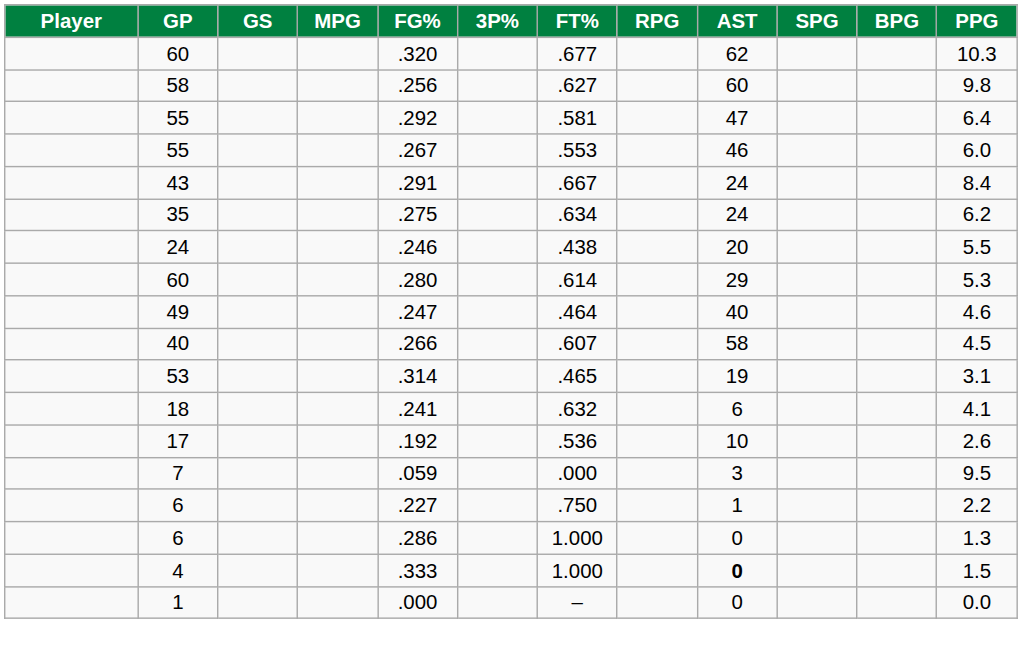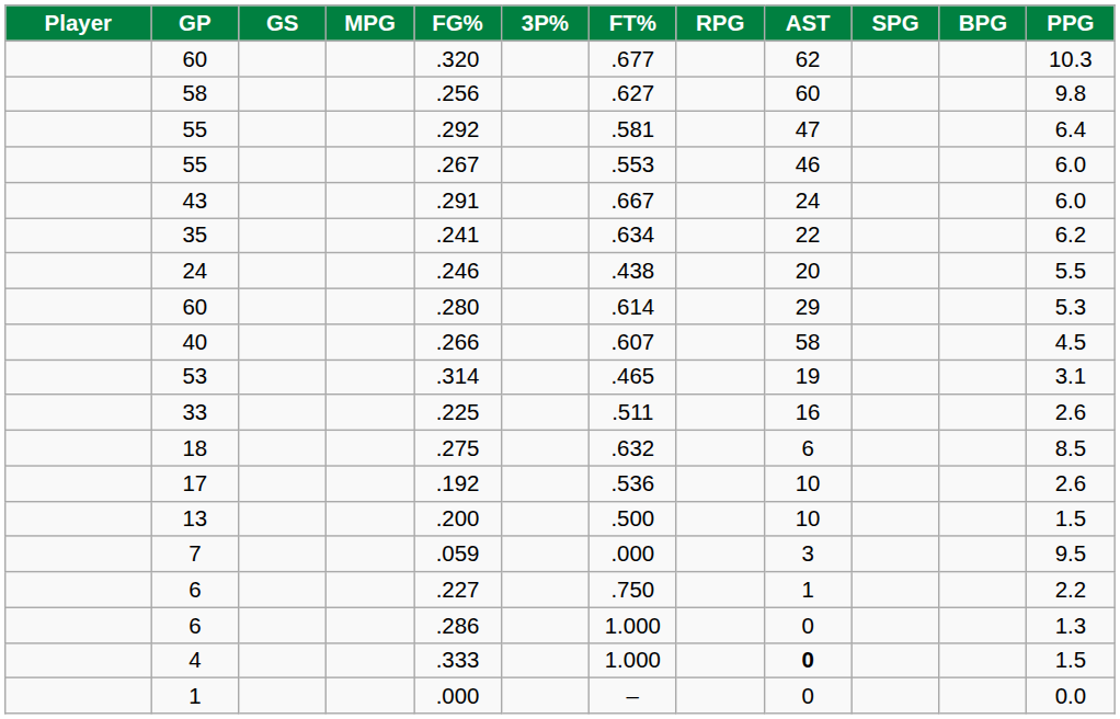43 | PPG: 8.4 -> 6.0
35 | FG%: .275 -> .241
35 | AST: 24 -> 22
- row: 49 | .247 | .464 | 40 | 4.6
+ row: 33 | .225 | .511 | 16 | 2.6
18 | FG%: .241 -> .275
18 | PPG: 4.1 -> 8.5
+ row: 13 | .200 | .500 | 10 | 1.5
